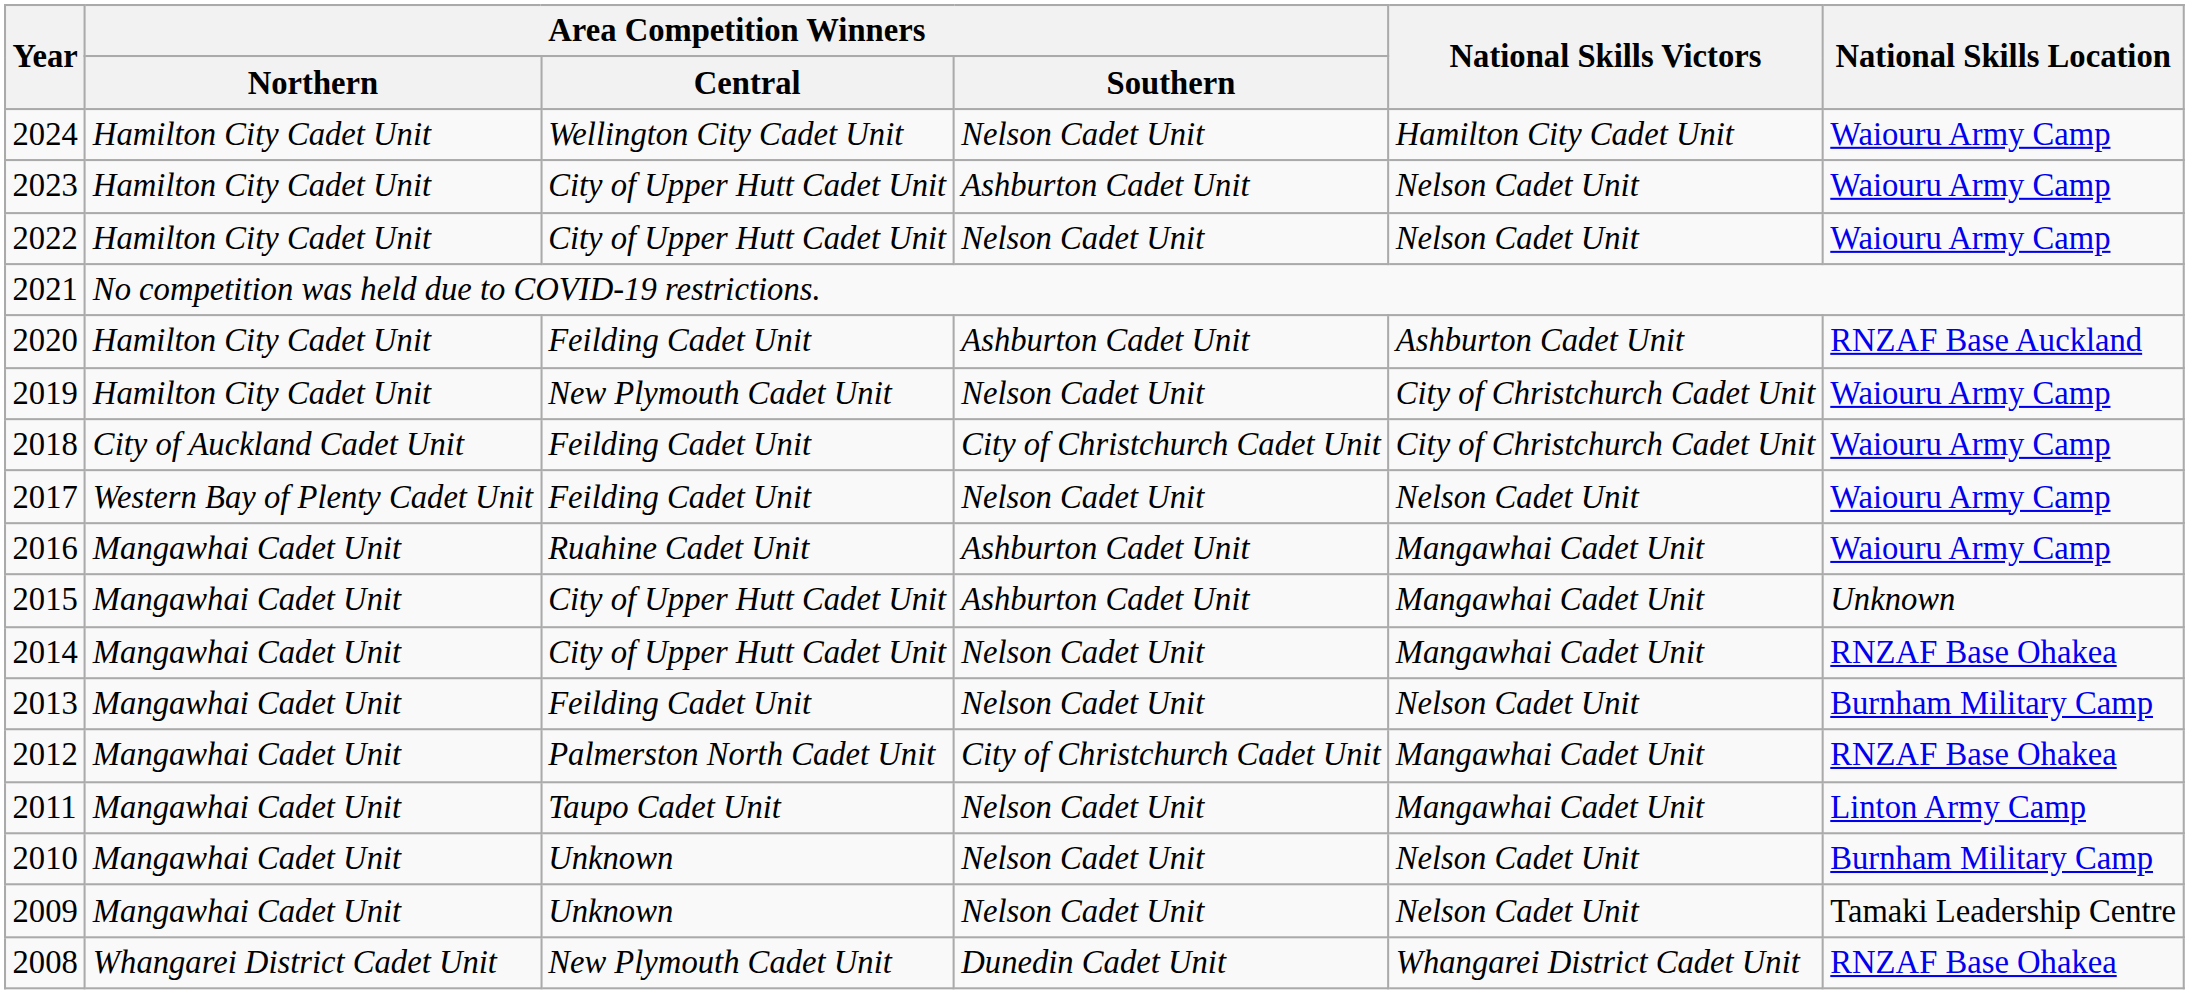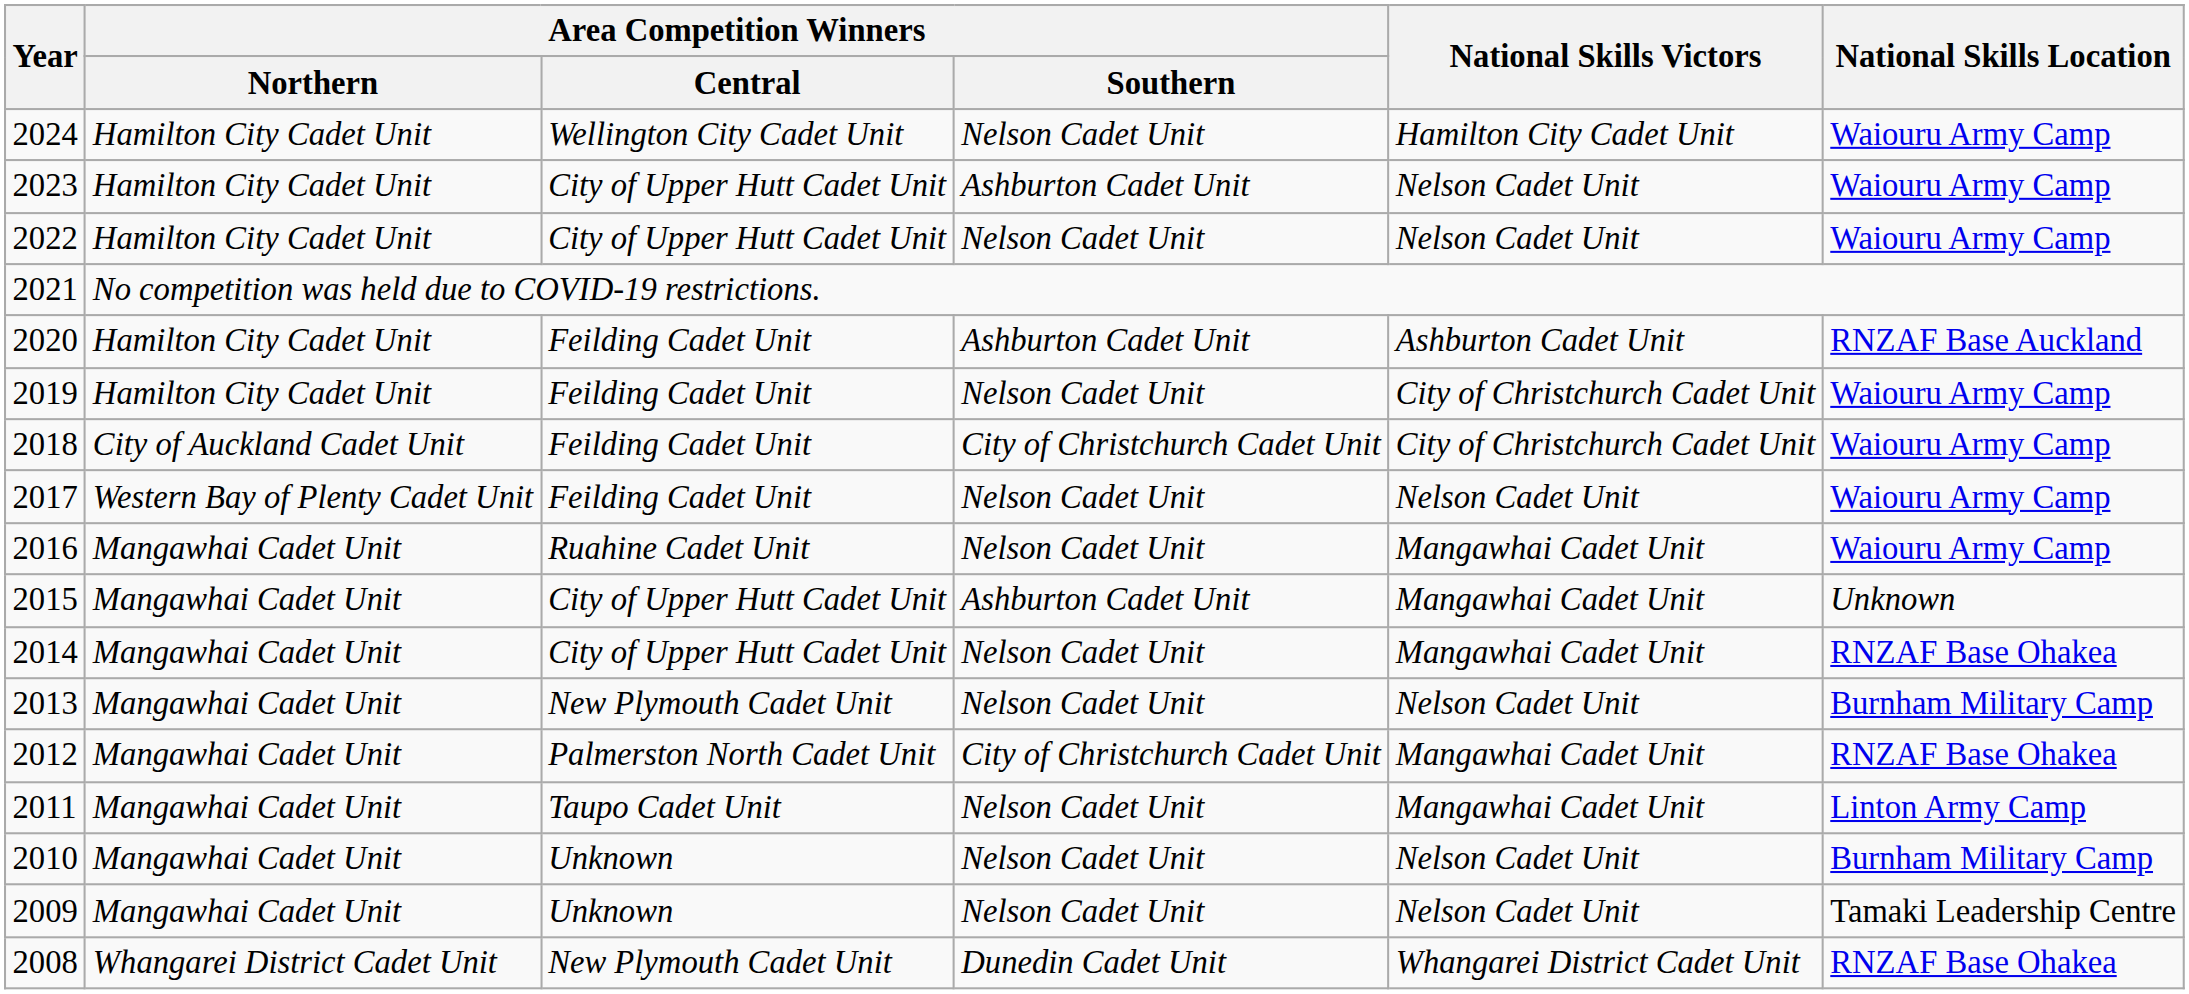2019 | Area Competition Winners / Central: New Plymouth Cadet Unit -> Feilding Cadet Unit
2016 | Area Competition Winners / Southern: Ashburton Cadet Unit -> Nelson Cadet Unit
2013 | Area Competition Winners / Central: Feilding Cadet Unit -> New Plymouth Cadet Unit
